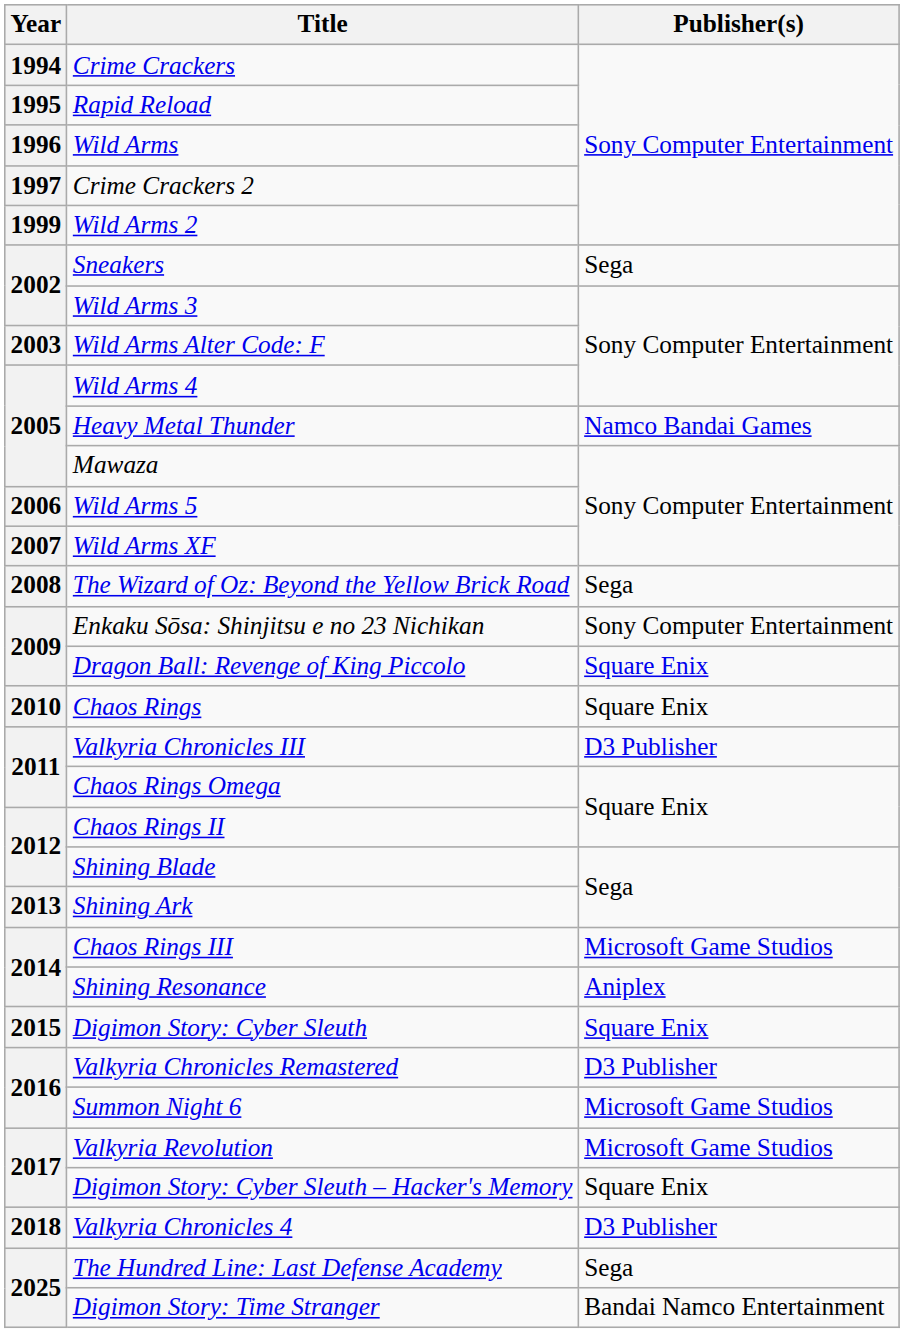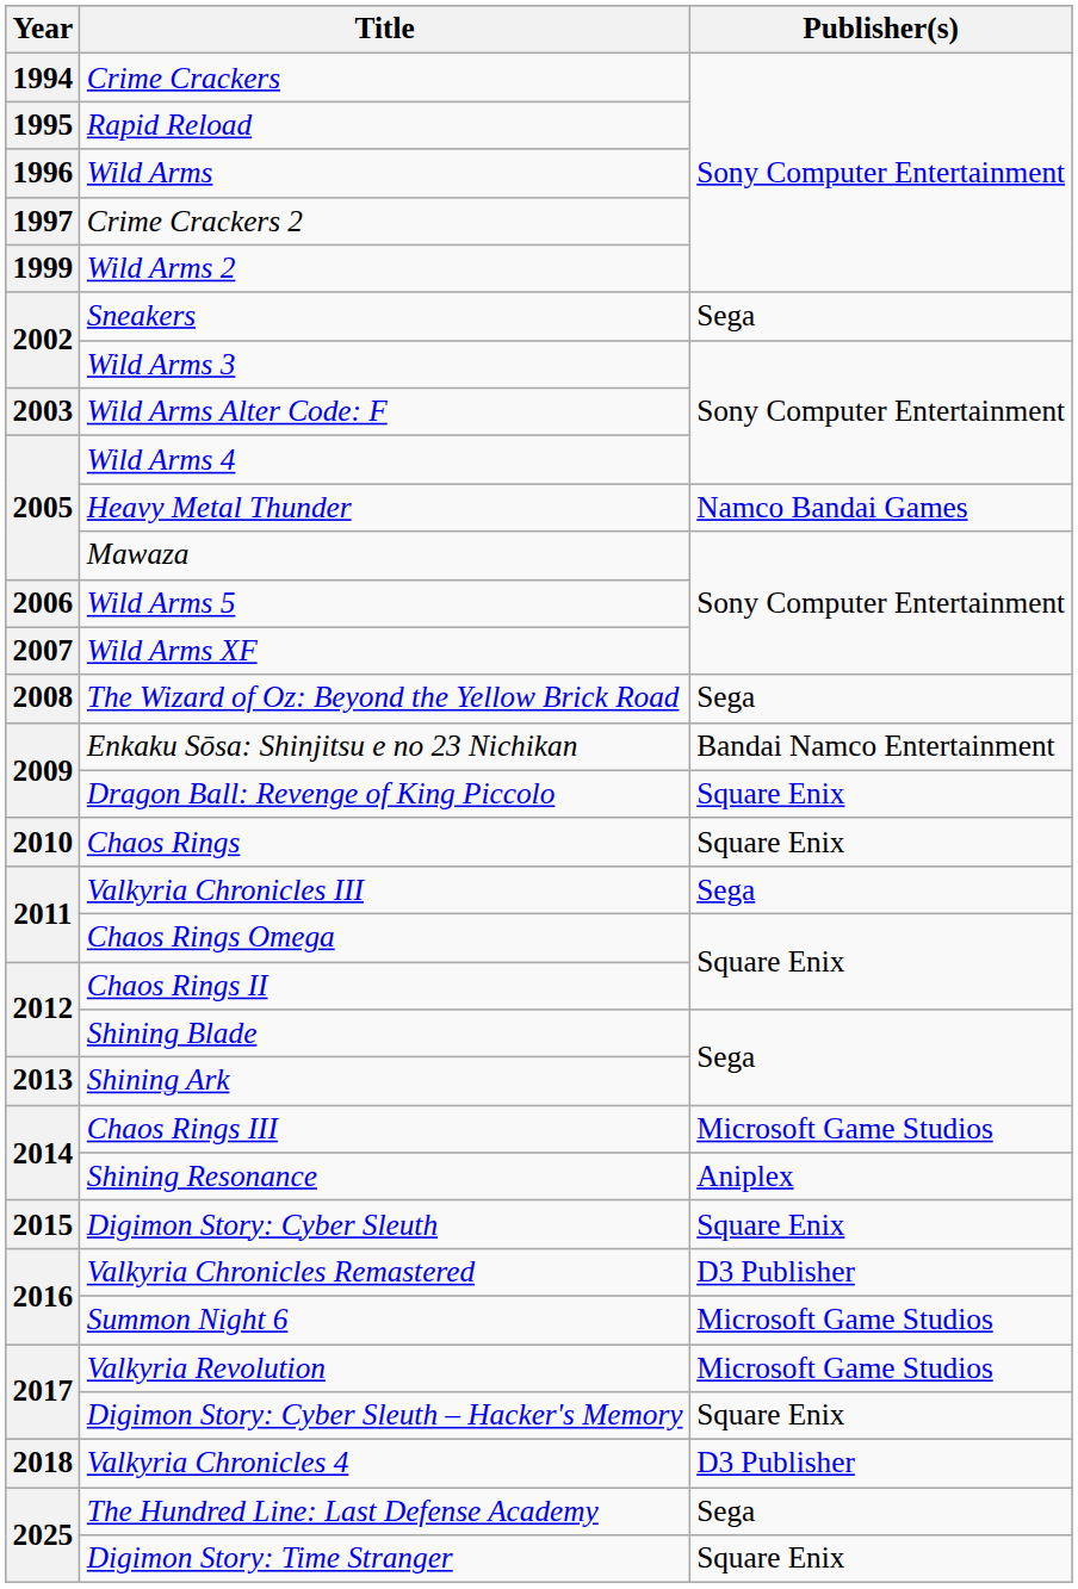Enkaku Sōsa: Shinjitsu e no 23 Nichikan | Publisher(s): Sony Computer Entertainment -> Bandai Namco Entertainment
Valkyria Chronicles III | Publisher(s): D3 Publisher -> Sega
Digimon Story: Time Stranger | Publisher(s): Bandai Namco Entertainment -> Square Enix
